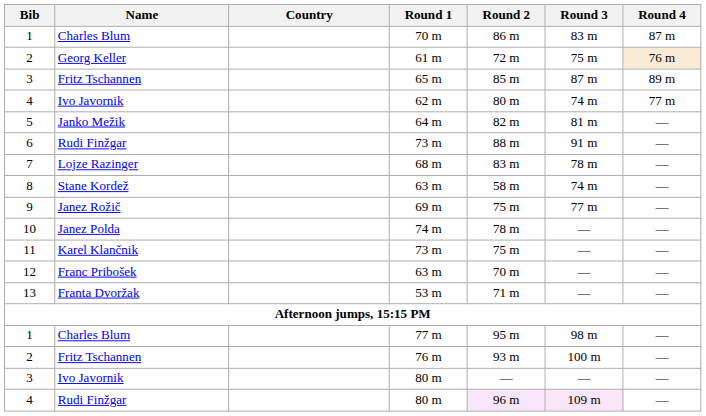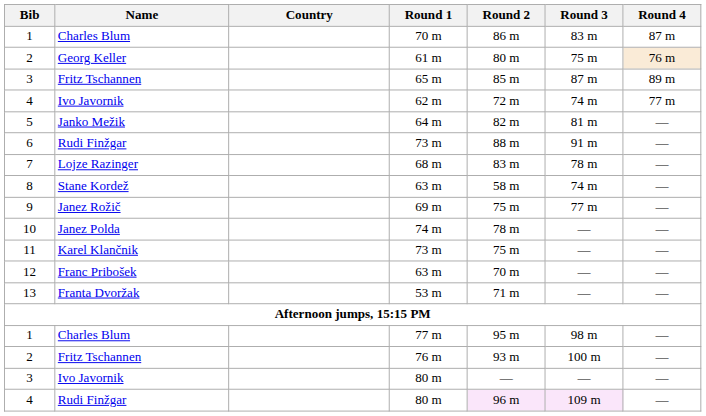61 m | Round 2: 72 m -> 80 m
62 m | Round 2: 80 m -> 72 m
